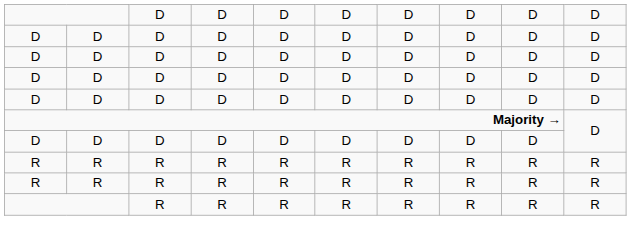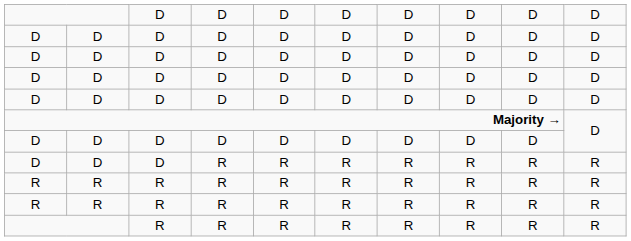+ row: D | D | D | R | R | R | R | R | R | R
